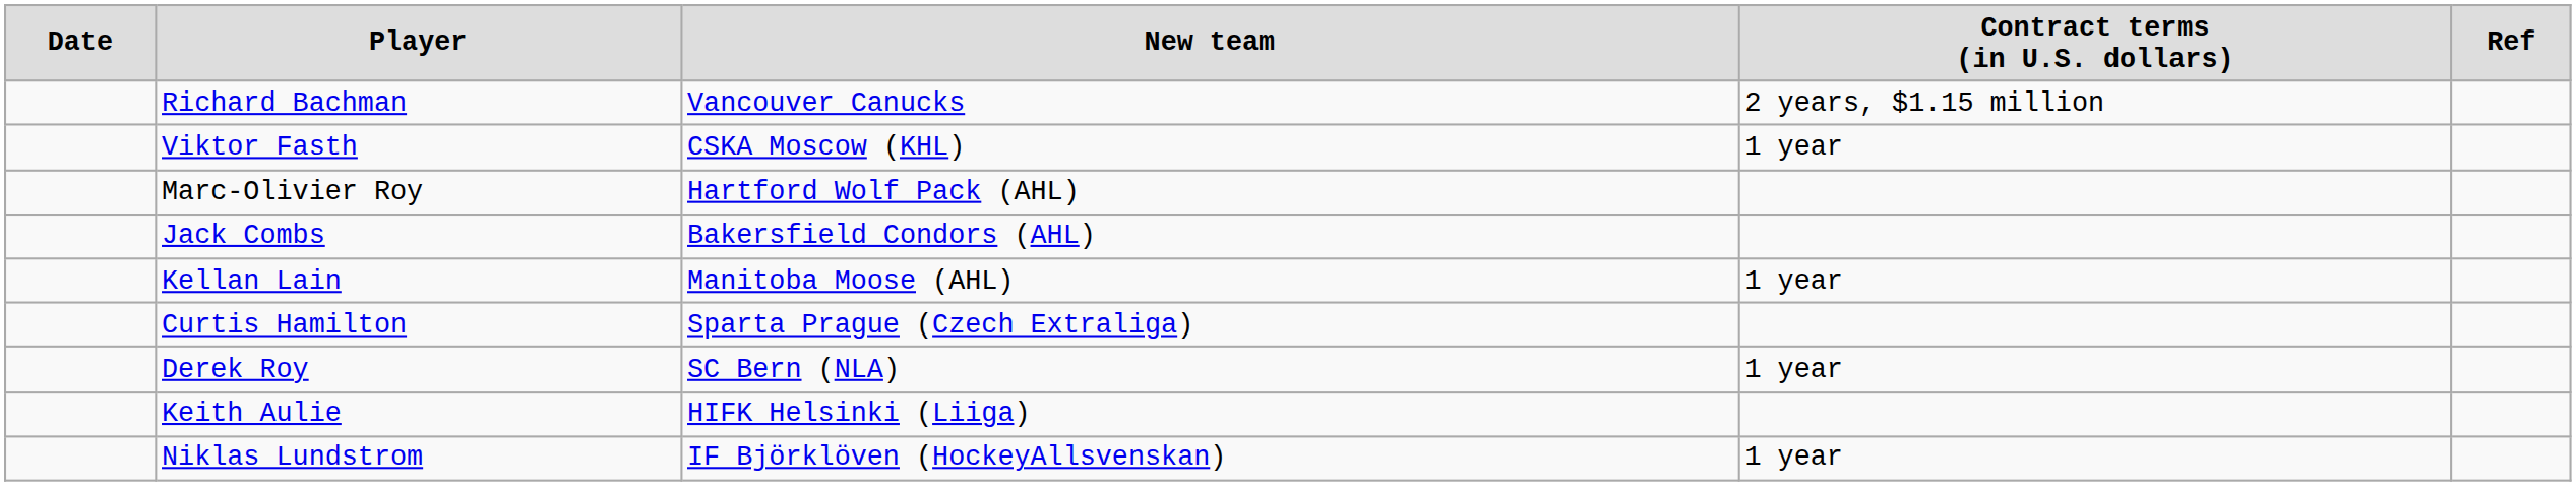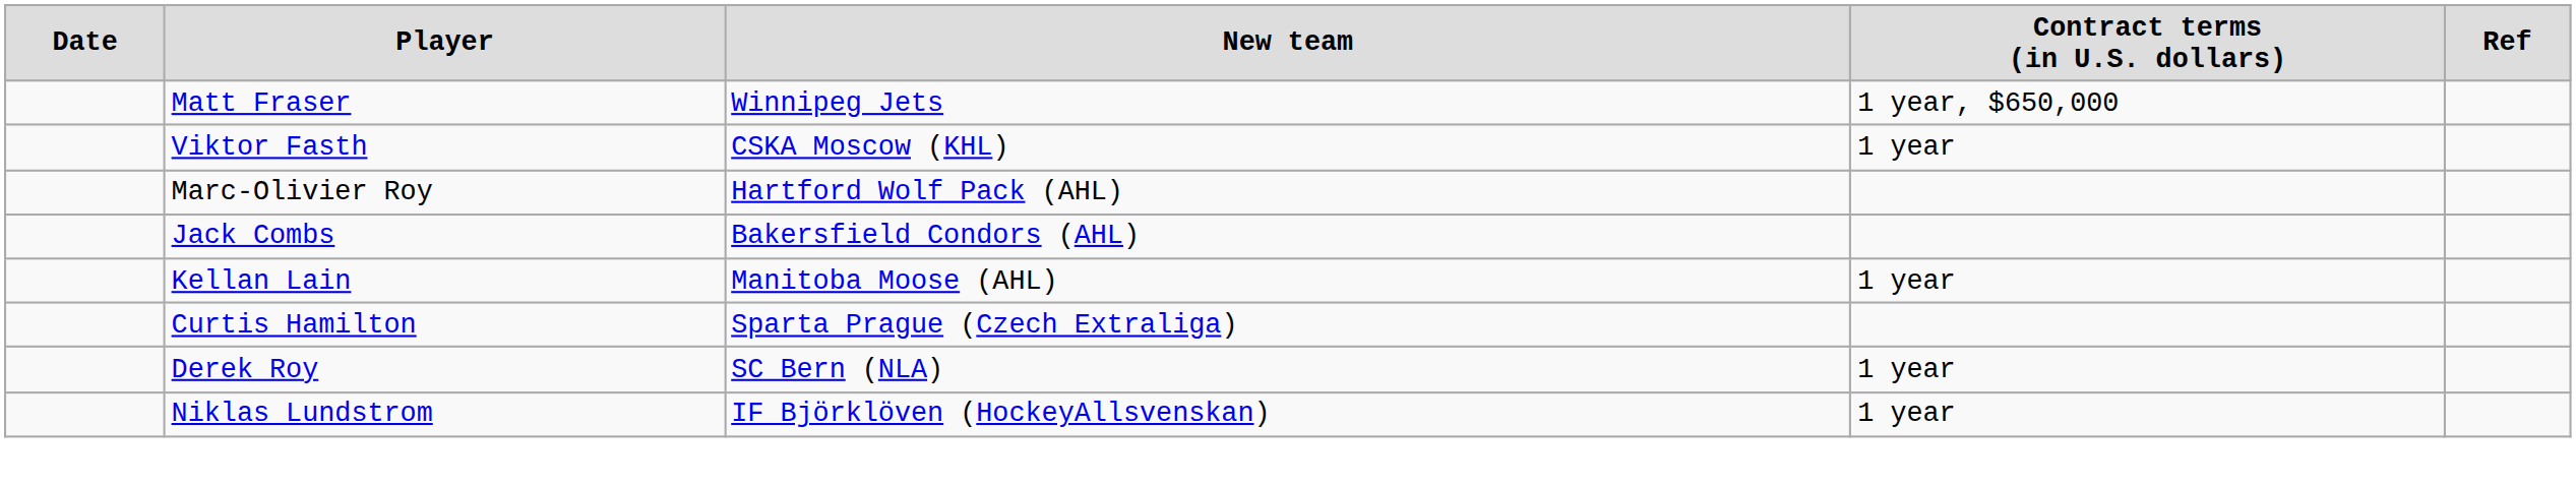- row: Richard Bachman | Vancouver Canucks | 2 years, $1.15 million
+ row: Matt Fraser | Winnipeg Jets | 1 year, $650,000
- row: Keith Aulie | HIFK Helsinki (Liiga)
